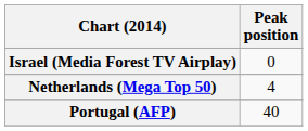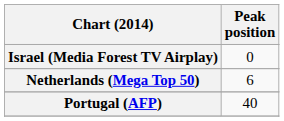Netherlands (Mega Top 50) | Peak position: 4 -> 6
